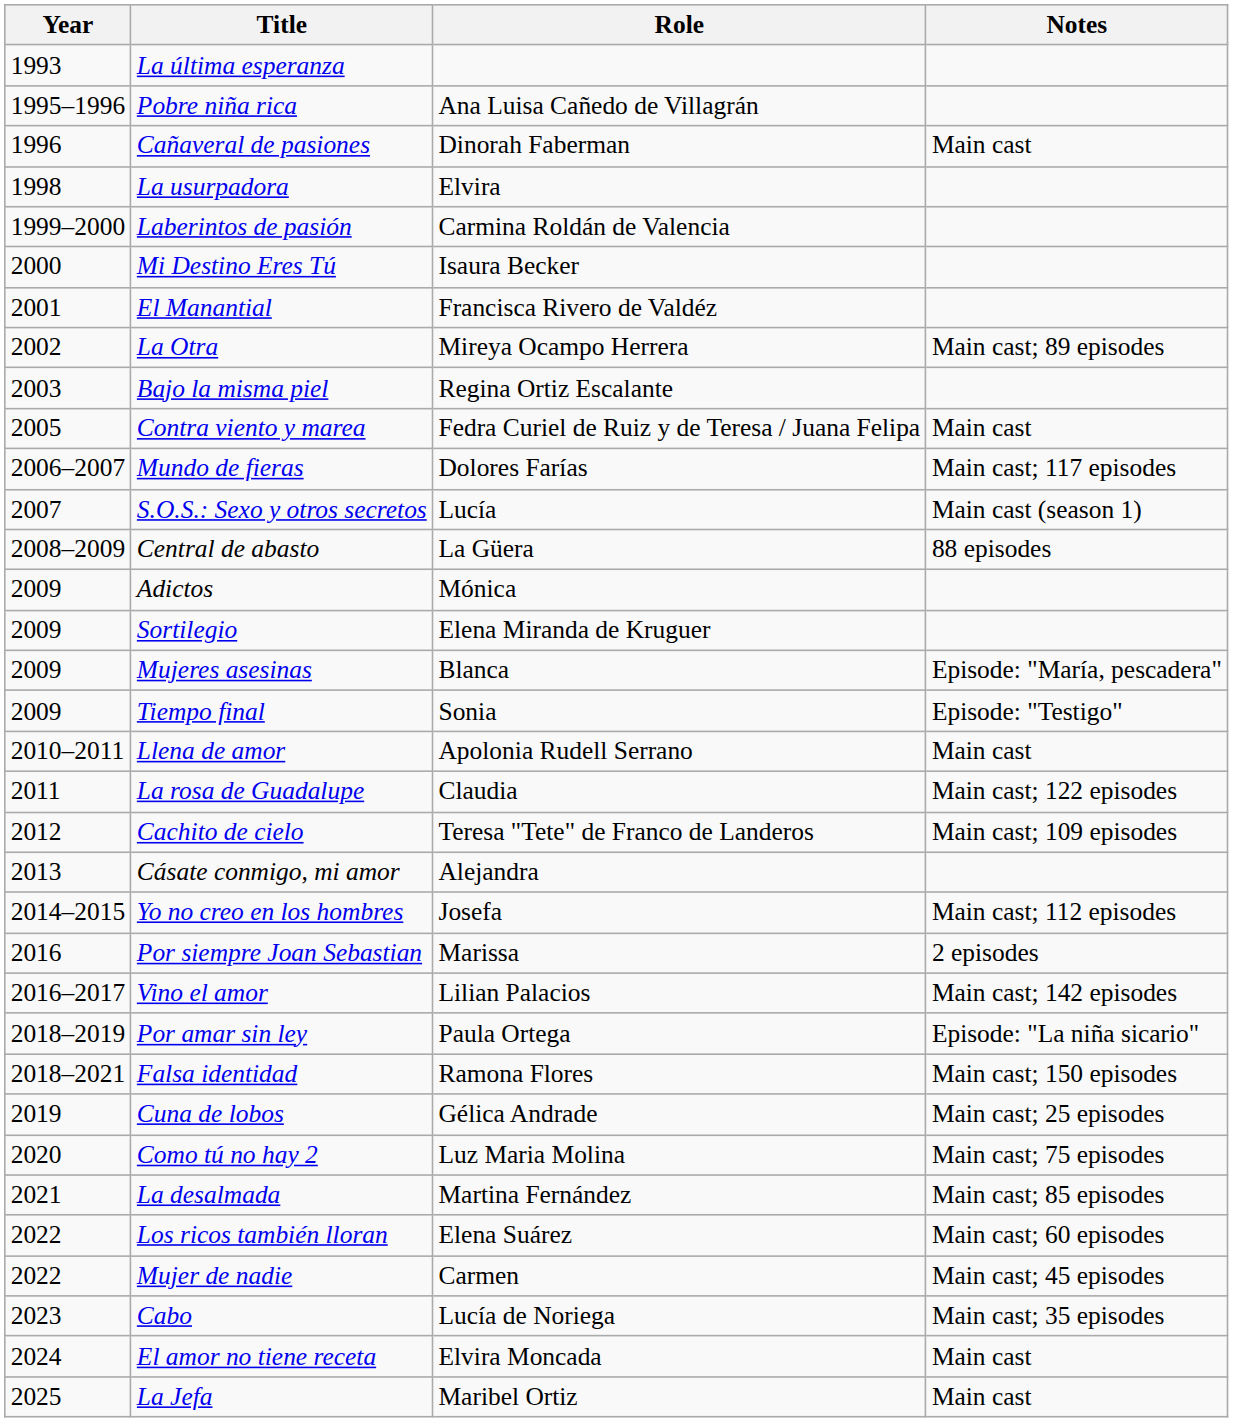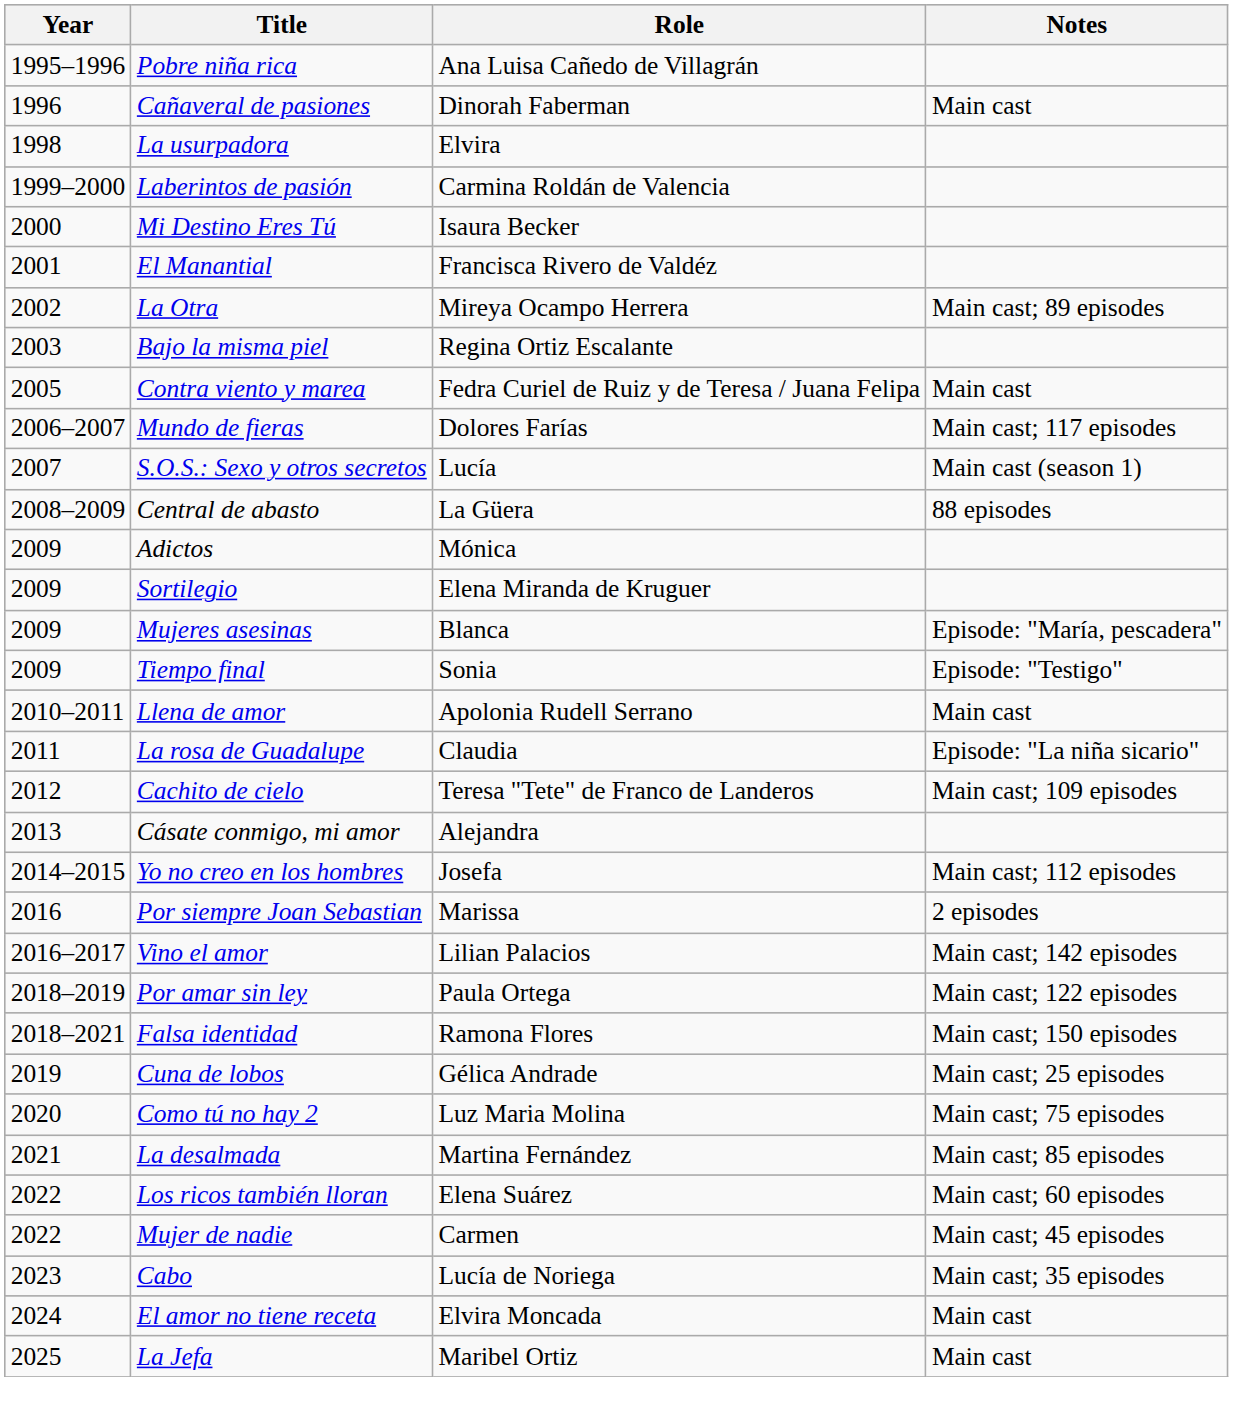- row: 1993 | La última esperanza
La rosa de Guadalupe | Notes: Main cast; 122 episodes -> Episode: "La niña sicario"
Por amar sin ley | Notes: Episode: "La niña sicario" -> Main cast; 122 episodes
